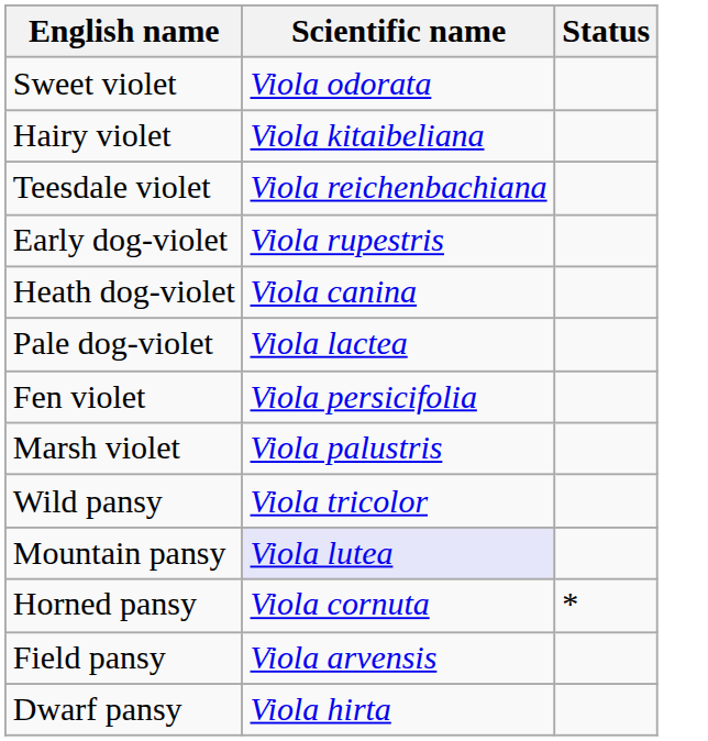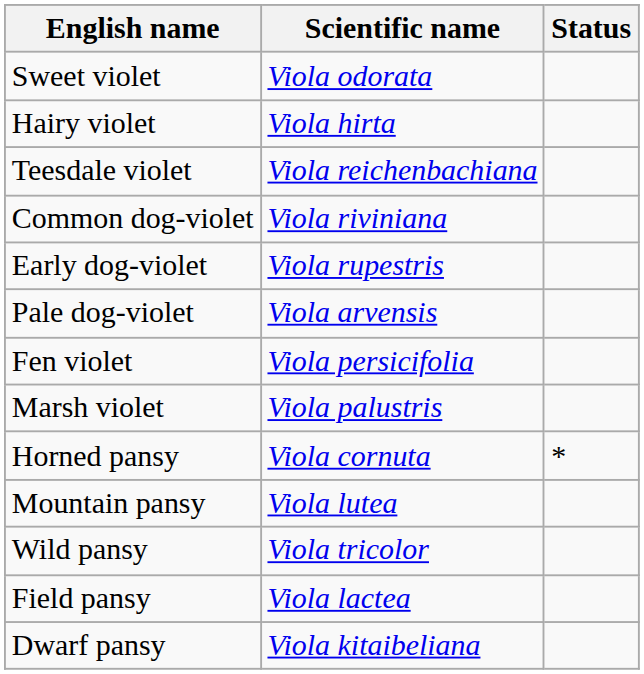Hairy violet | Scientific name: Viola kitaibeliana -> Viola hirta
+ row: Common dog-violet | Viola riviniana
- row: Heath dog-violet | Viola canina
Pale dog-violet | Scientific name: Viola lactea -> Viola arvensis
rows swapped: Horned pansy <-> Wild pansy
Mountain pansy | Scientific name: lavender background -> no background
Field pansy | Scientific name: Viola arvensis -> Viola lactea
Dwarf pansy | Scientific name: Viola hirta -> Viola kitaibeliana
